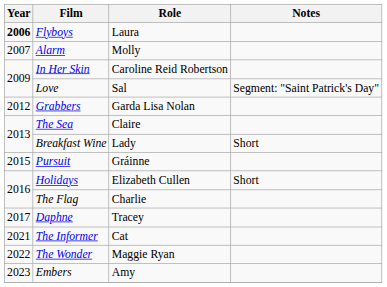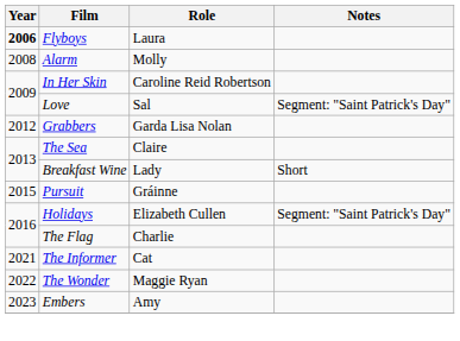Alarm | Year: 2007 -> 2008
Holidays | Notes: Short -> Segment: "Saint Patrick's Day"
- row: 2017 | Daphne | Tracey
